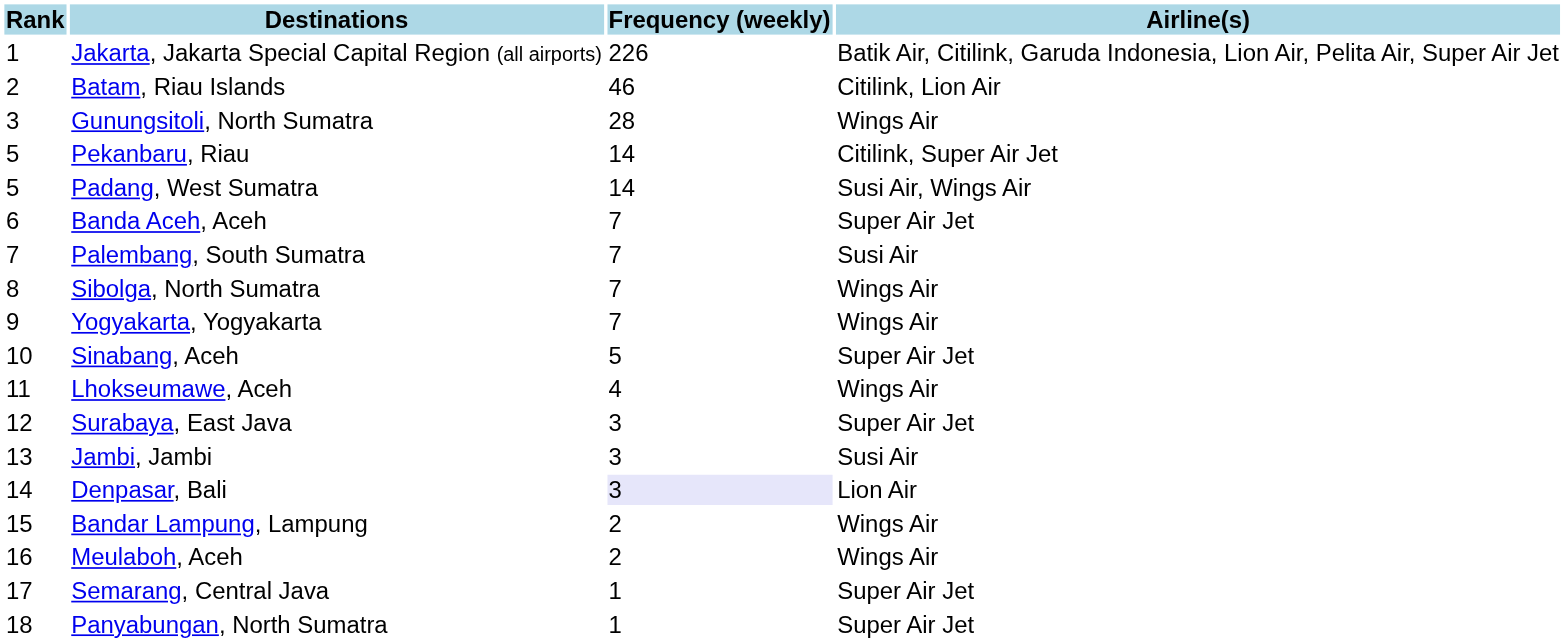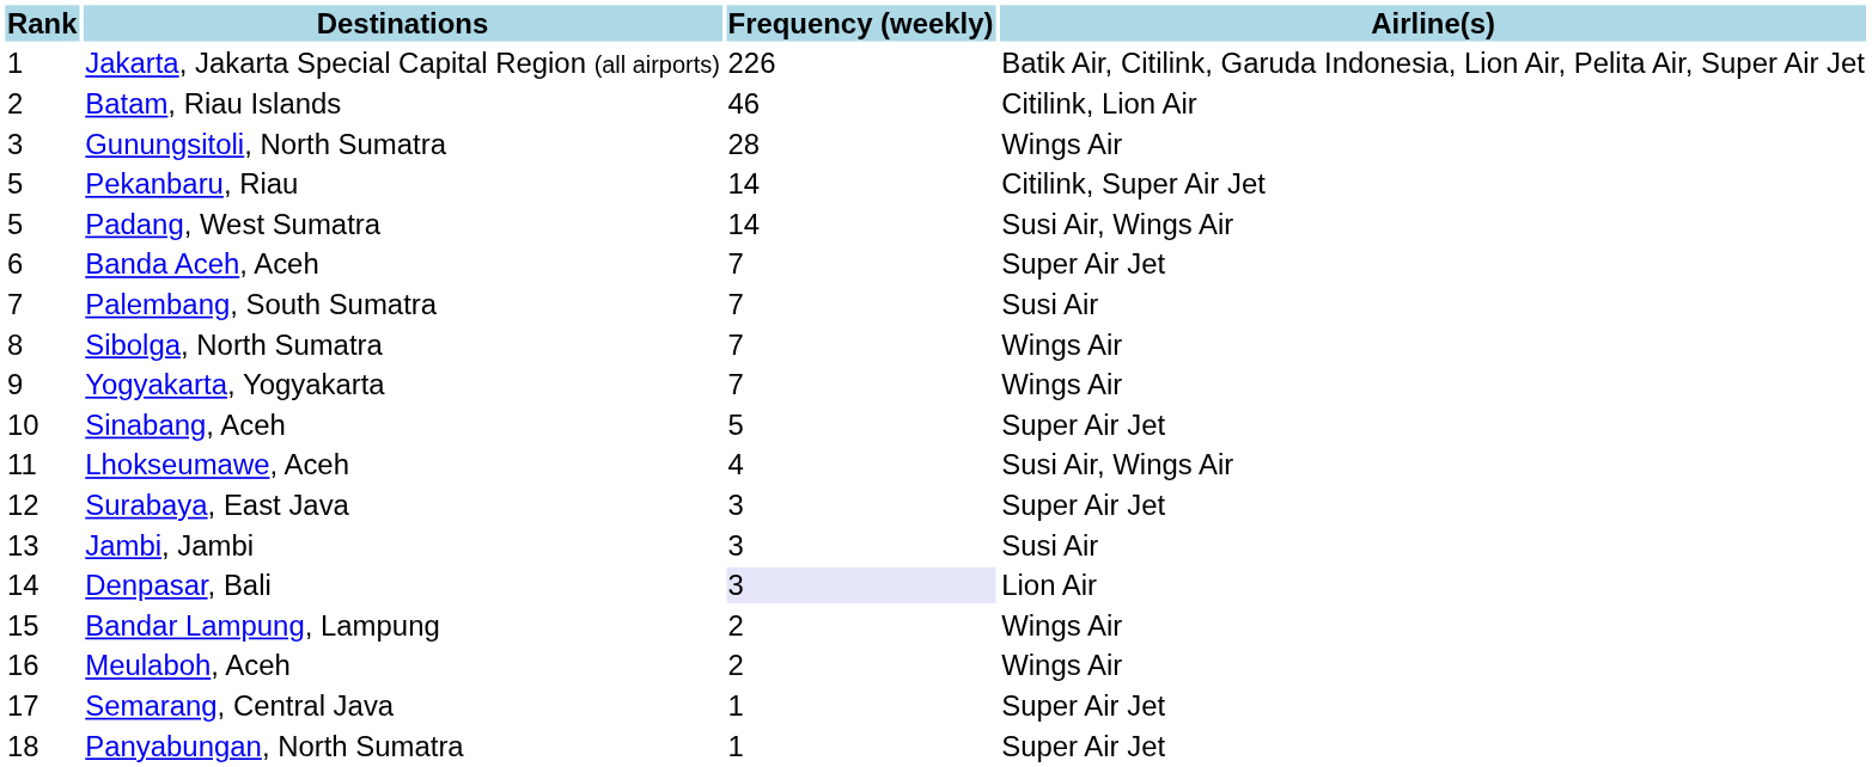Lhokseumawe, Aceh | Airline(s): Wings Air -> Susi Air, Wings Air
